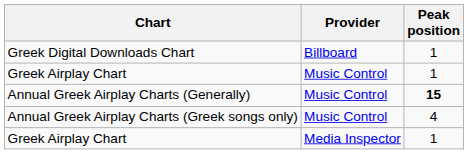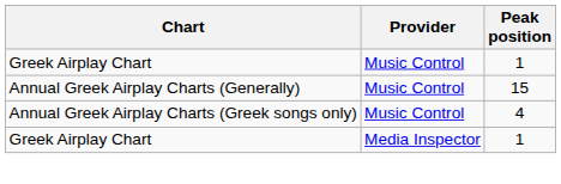- row: Greek Digital Downloads Chart | Billboard | 1
Annual Greek Airplay Charts (Generally) | Peak position: bold -> normal
